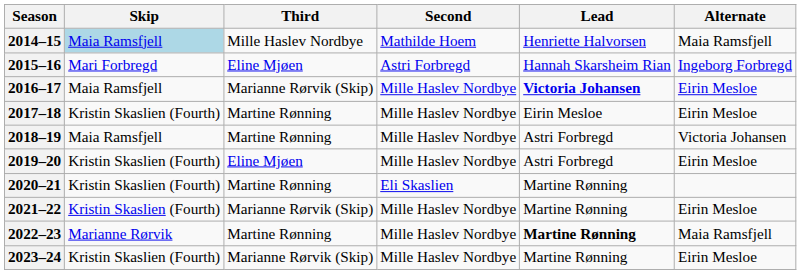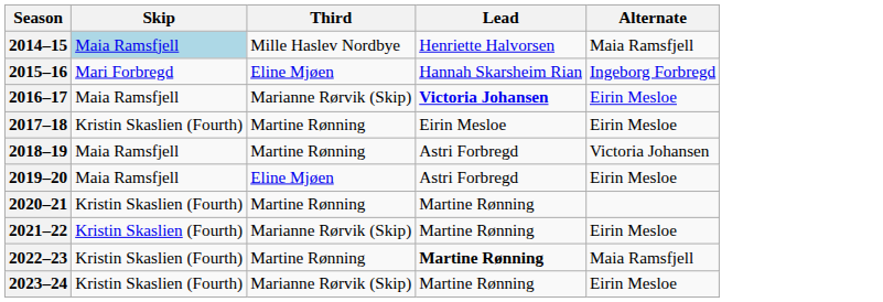- column: Second | Mathilde Hoem | Astri Forbregd | Mille Haslev Nordbye | Mille Haslev Nordbye | Mille Haslev Nordbye | Mille Haslev Nordbye | Eli Skaslien | Mille Haslev Nordbye | Mille Haslev Nordbye | Mille Haslev Nordbye
2019–20 | Skip: Kristin Skaslien (Fourth) -> Maia Ramsfjell
2022–23 | Skip: Marianne Rørvik -> Kristin Skaslien (Fourth)
